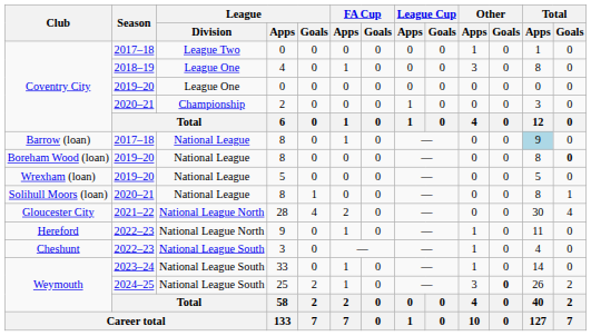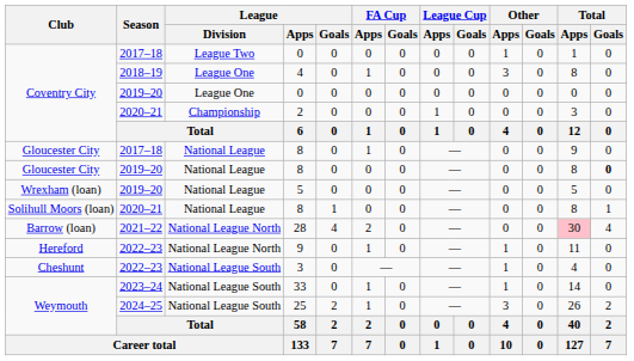2017–18 / 8 | Club: Barrow (loan) -> Gloucester City
2017–18 / 8 | Total / Apps: lightblue background -> no background
2019–20 / 8 | Club: Boreham Wood (loan) -> Gloucester City
28 | Club: Gloucester City -> Barrow (loan)
28 | Total / Apps: no background -> pink background
25 | Other / Goals: bold -> normal
